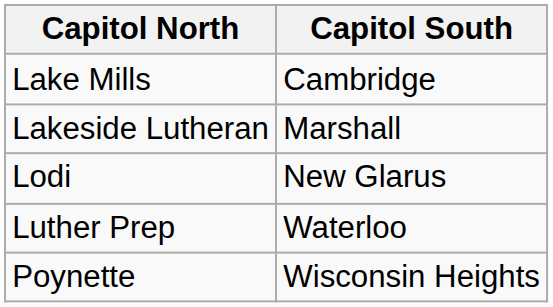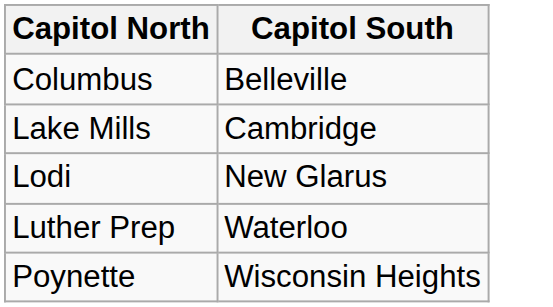+ row: Columbus | Belleville
- row: Lakeside Lutheran | Marshall
